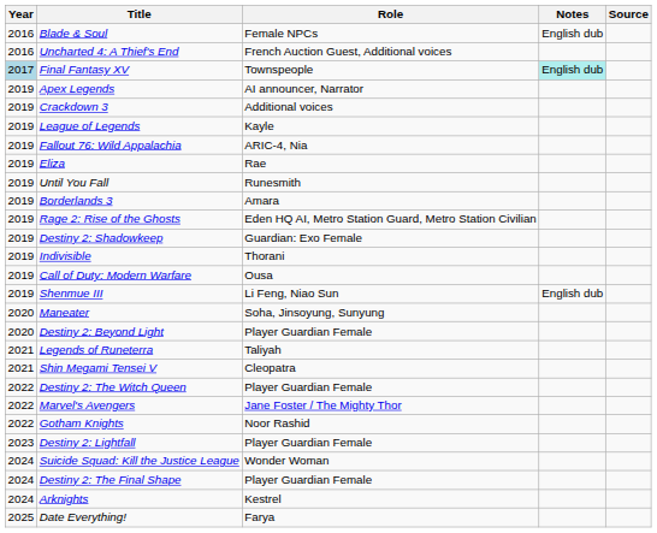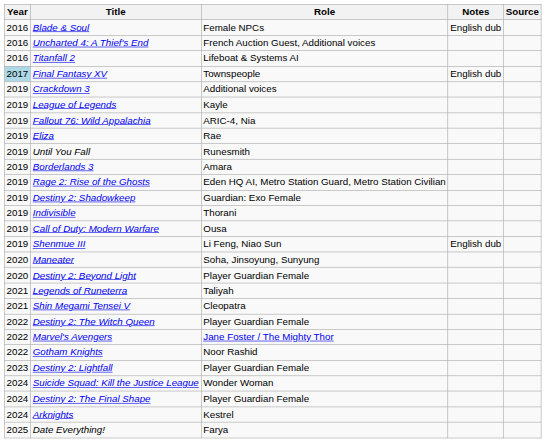+ row: 2016 | Titanfall 2 | Lifeboat & Systems AI
Final Fantasy XV | Notes: paleturquoise background -> no background
- row: 2019 | Apex Legends | AI announcer, Narrator
